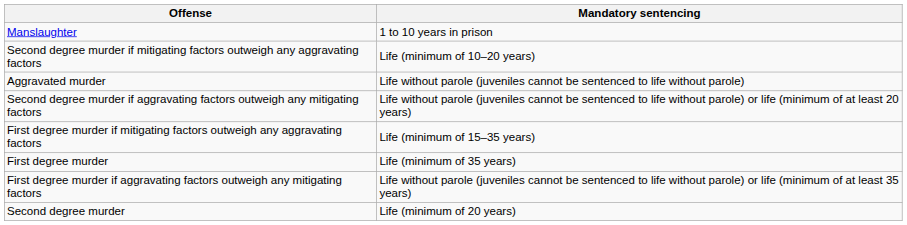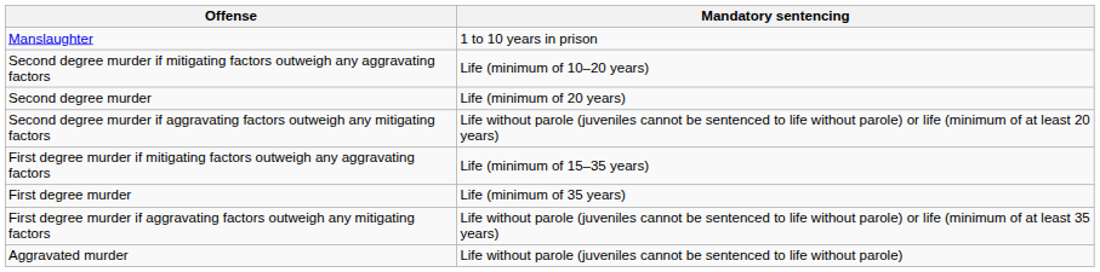rows swapped: Second degree murder <-> Aggravated murder
